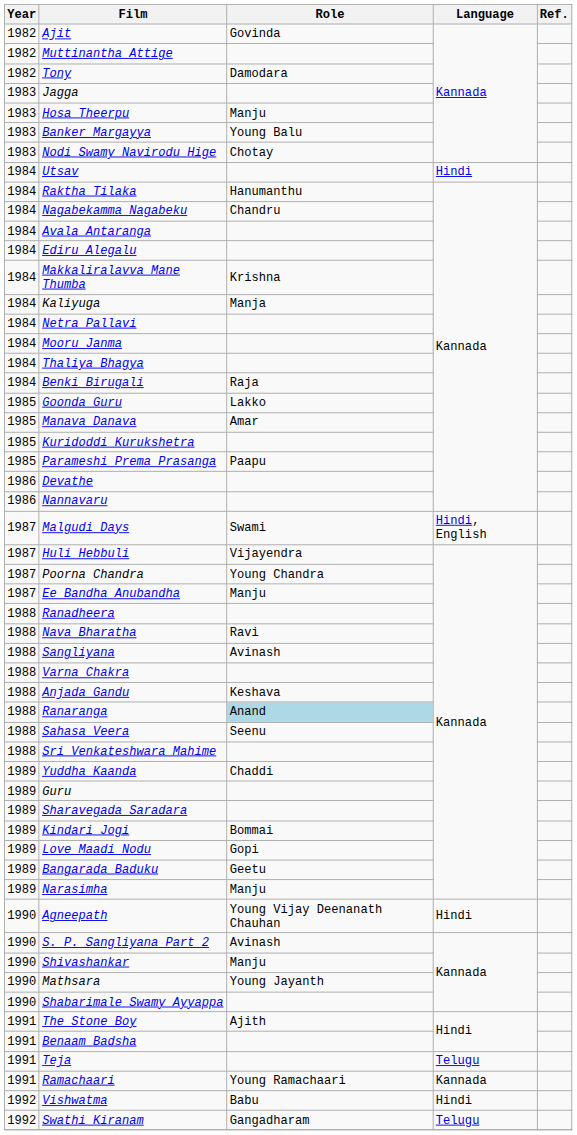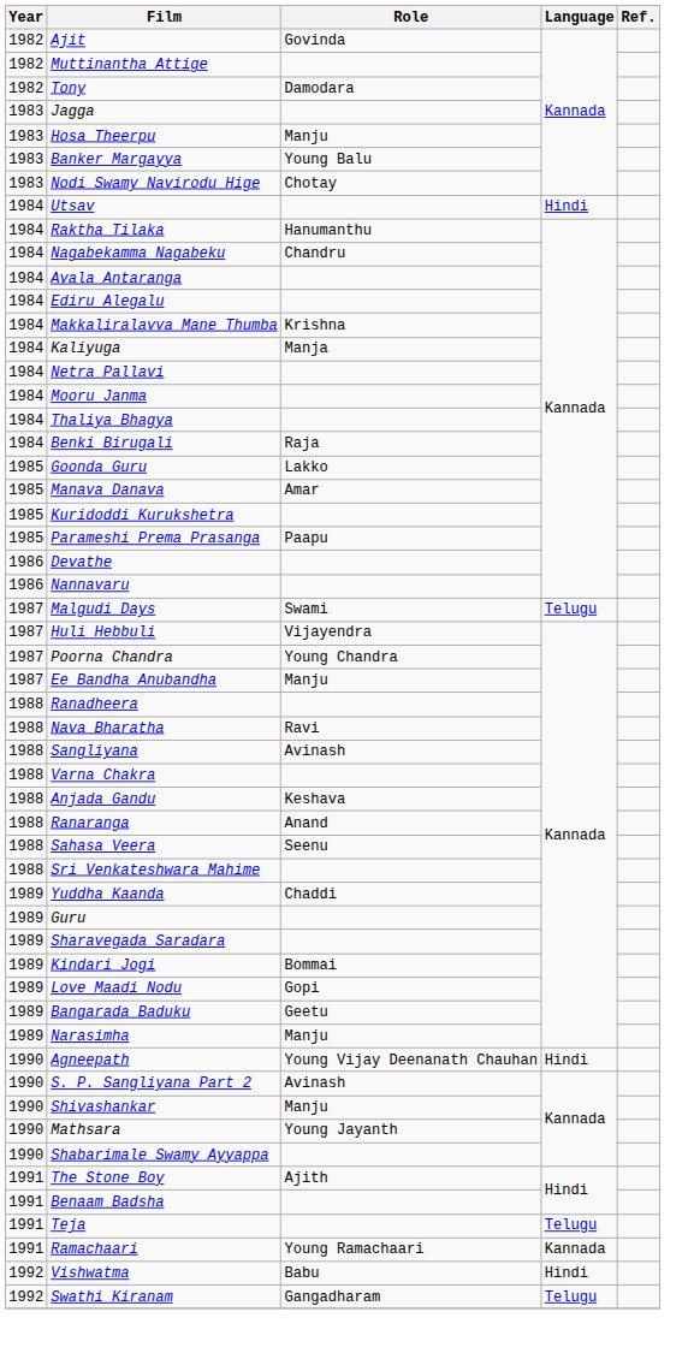Malgudi Days | Language: Hindi, English -> Telugu
Ranaranga | Role: lightblue background -> no background
